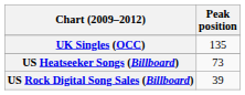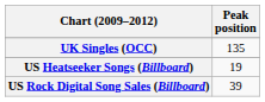US Heatseeker Songs (Billboard) | Peak position: 73 -> 19
